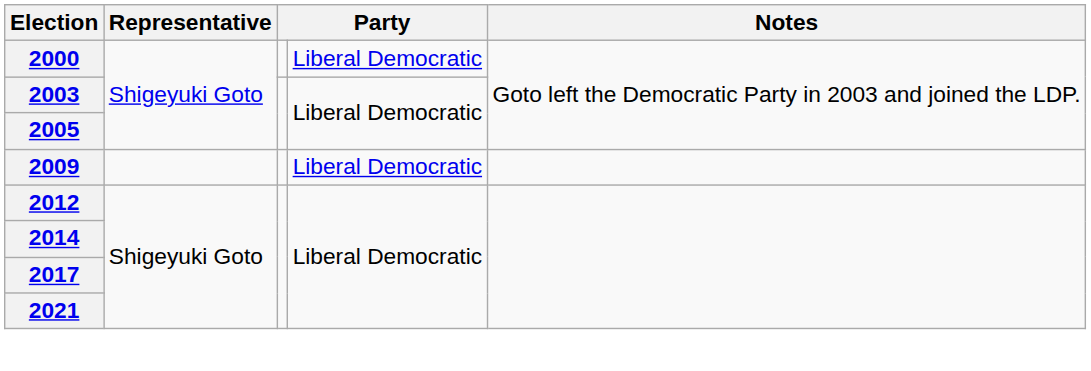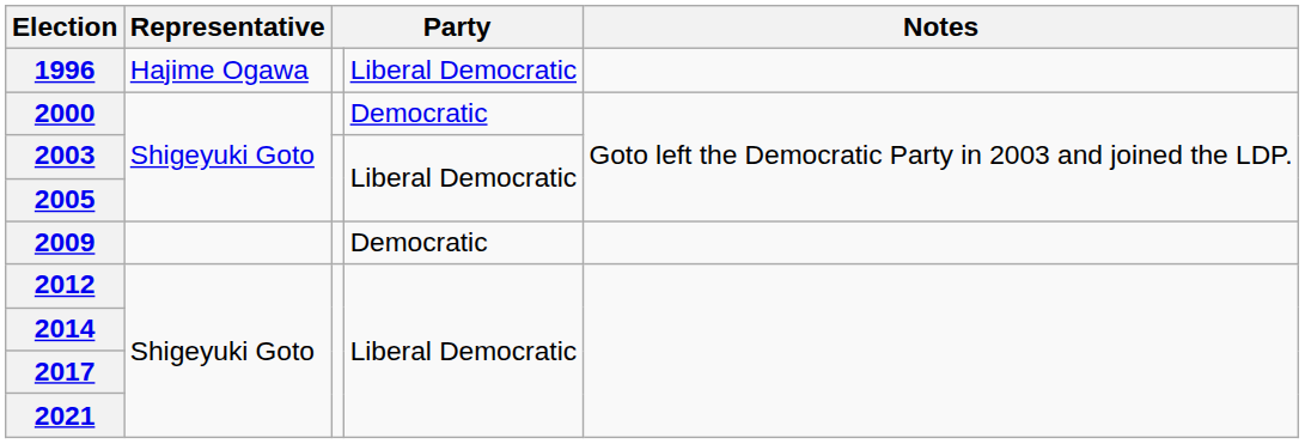+ row: 1996 | Hajime Ogawa | Liberal Democratic
2000 | column 4: Liberal Democratic -> Democratic
2009 | column 4: Liberal Democratic -> Democratic
